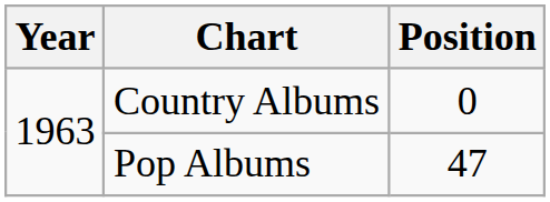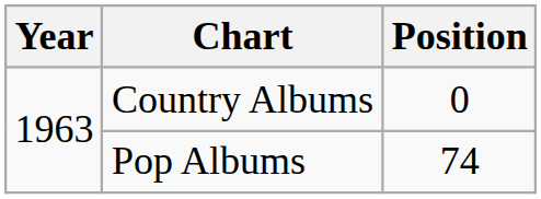Pop Albums | Position: 47 -> 74
